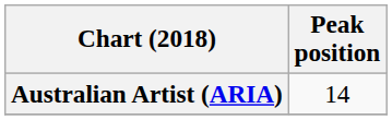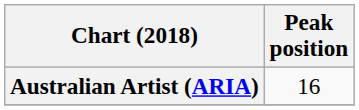Australian Artist (ARIA) | Peak position: 14 -> 16
